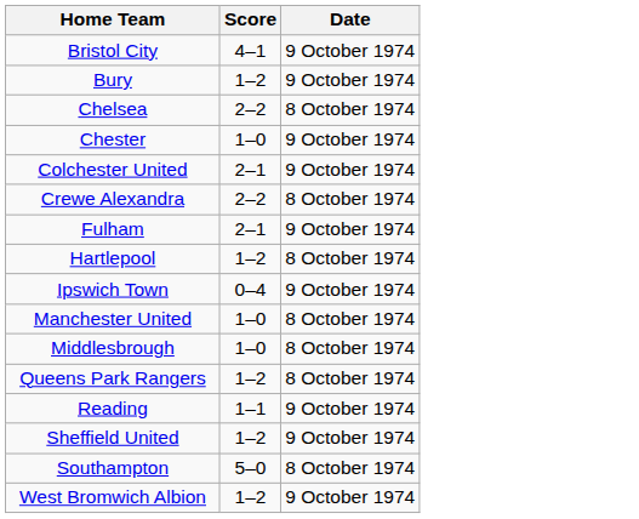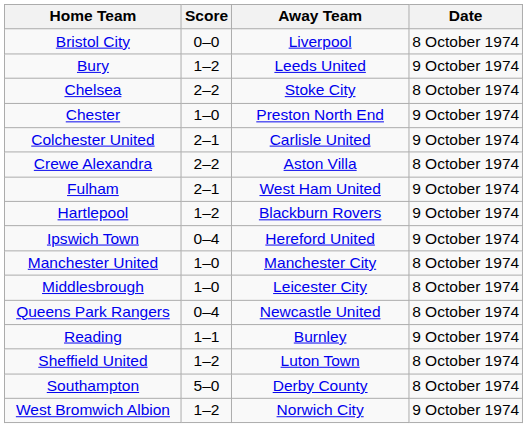+ column: Away Team | Liverpool | Leeds United | Stoke City | Preston North End | Carlisle United | Aston Villa | West Ham United | Blackburn Rovers | Hereford United | Manchester City | Leicester City | Newcastle United | Burnley | Luton Town | Derby County | Norwich City
Bristol City | Score: 4–1 -> 0–0
Bristol City | Date: 9 October 1974 -> 8 October 1974
Hartlepool | Date: 8 October 1974 -> 9 October 1974
Queens Park Rangers | Score: 1–2 -> 0–4
Sheffield United | Date: 9 October 1974 -> 8 October 1974
